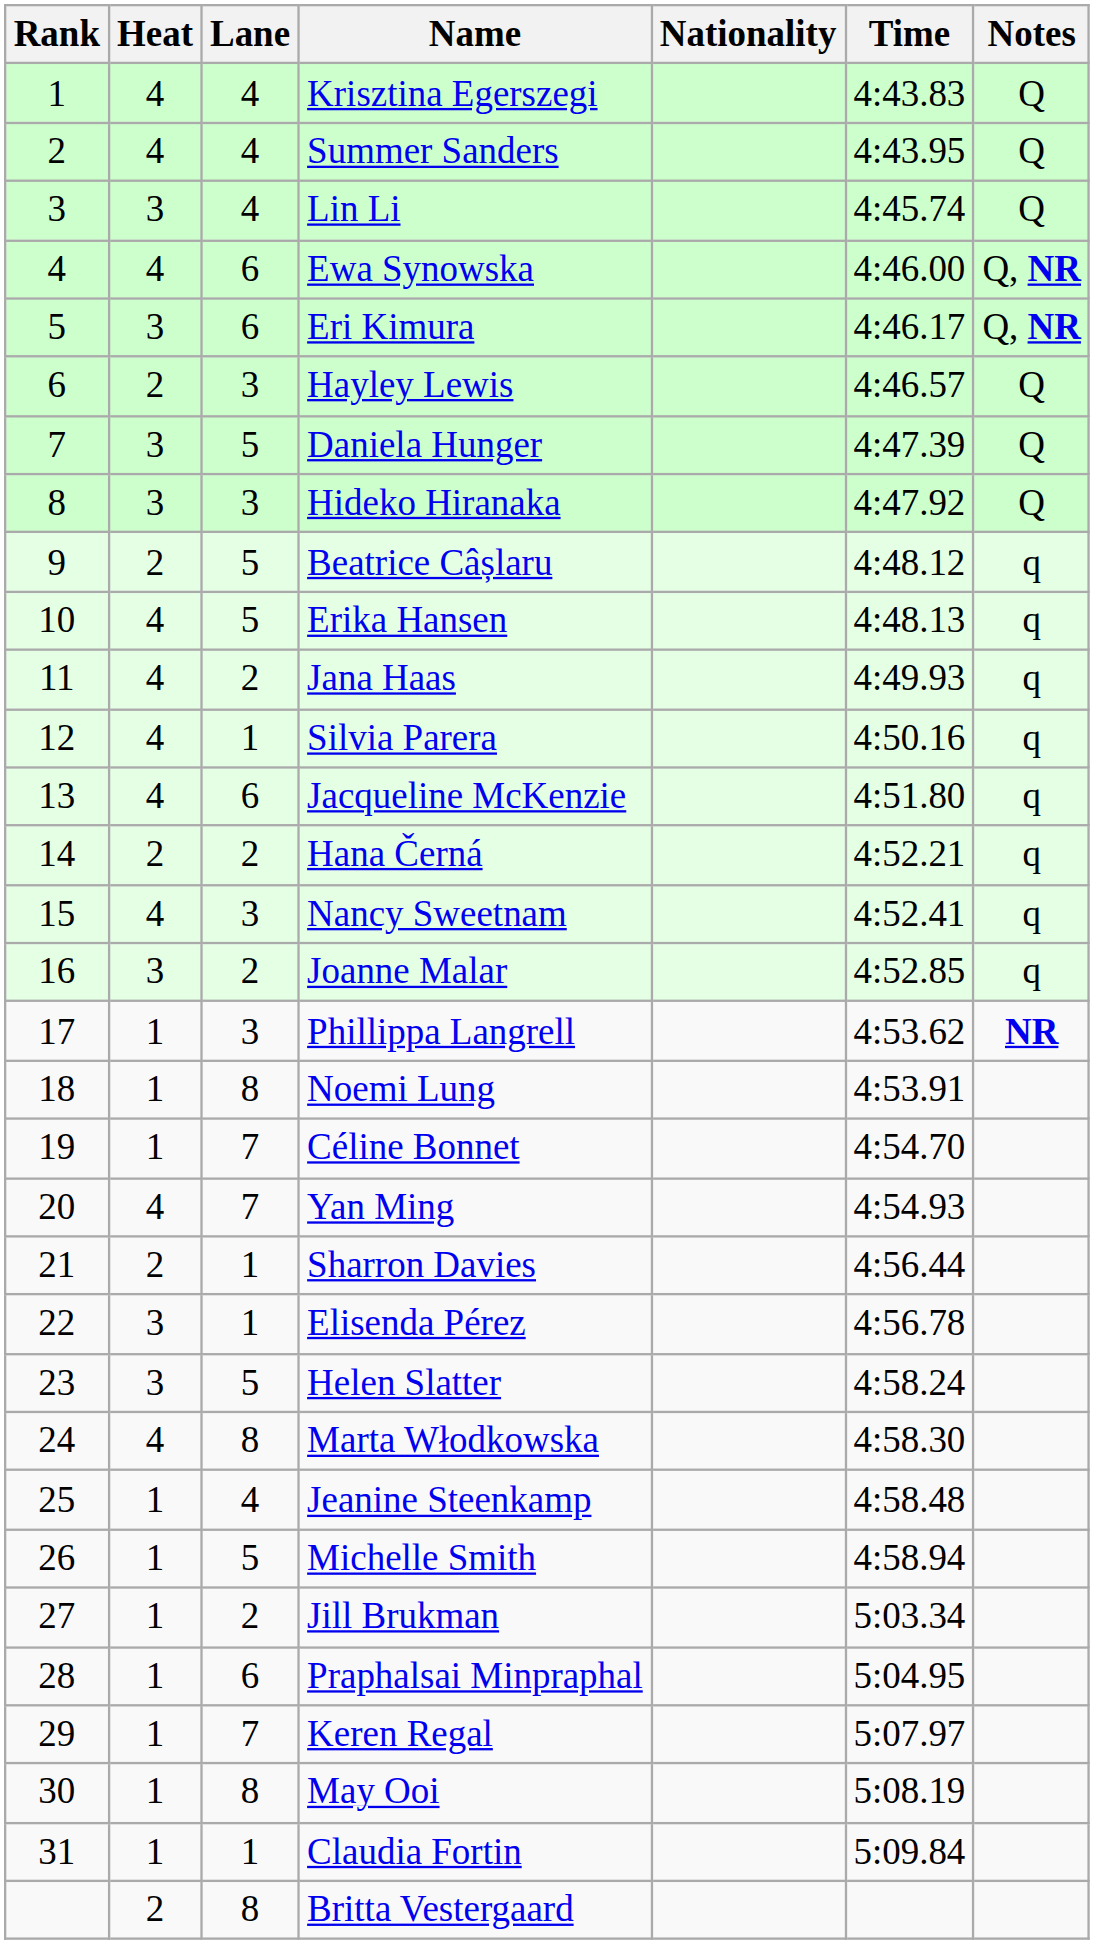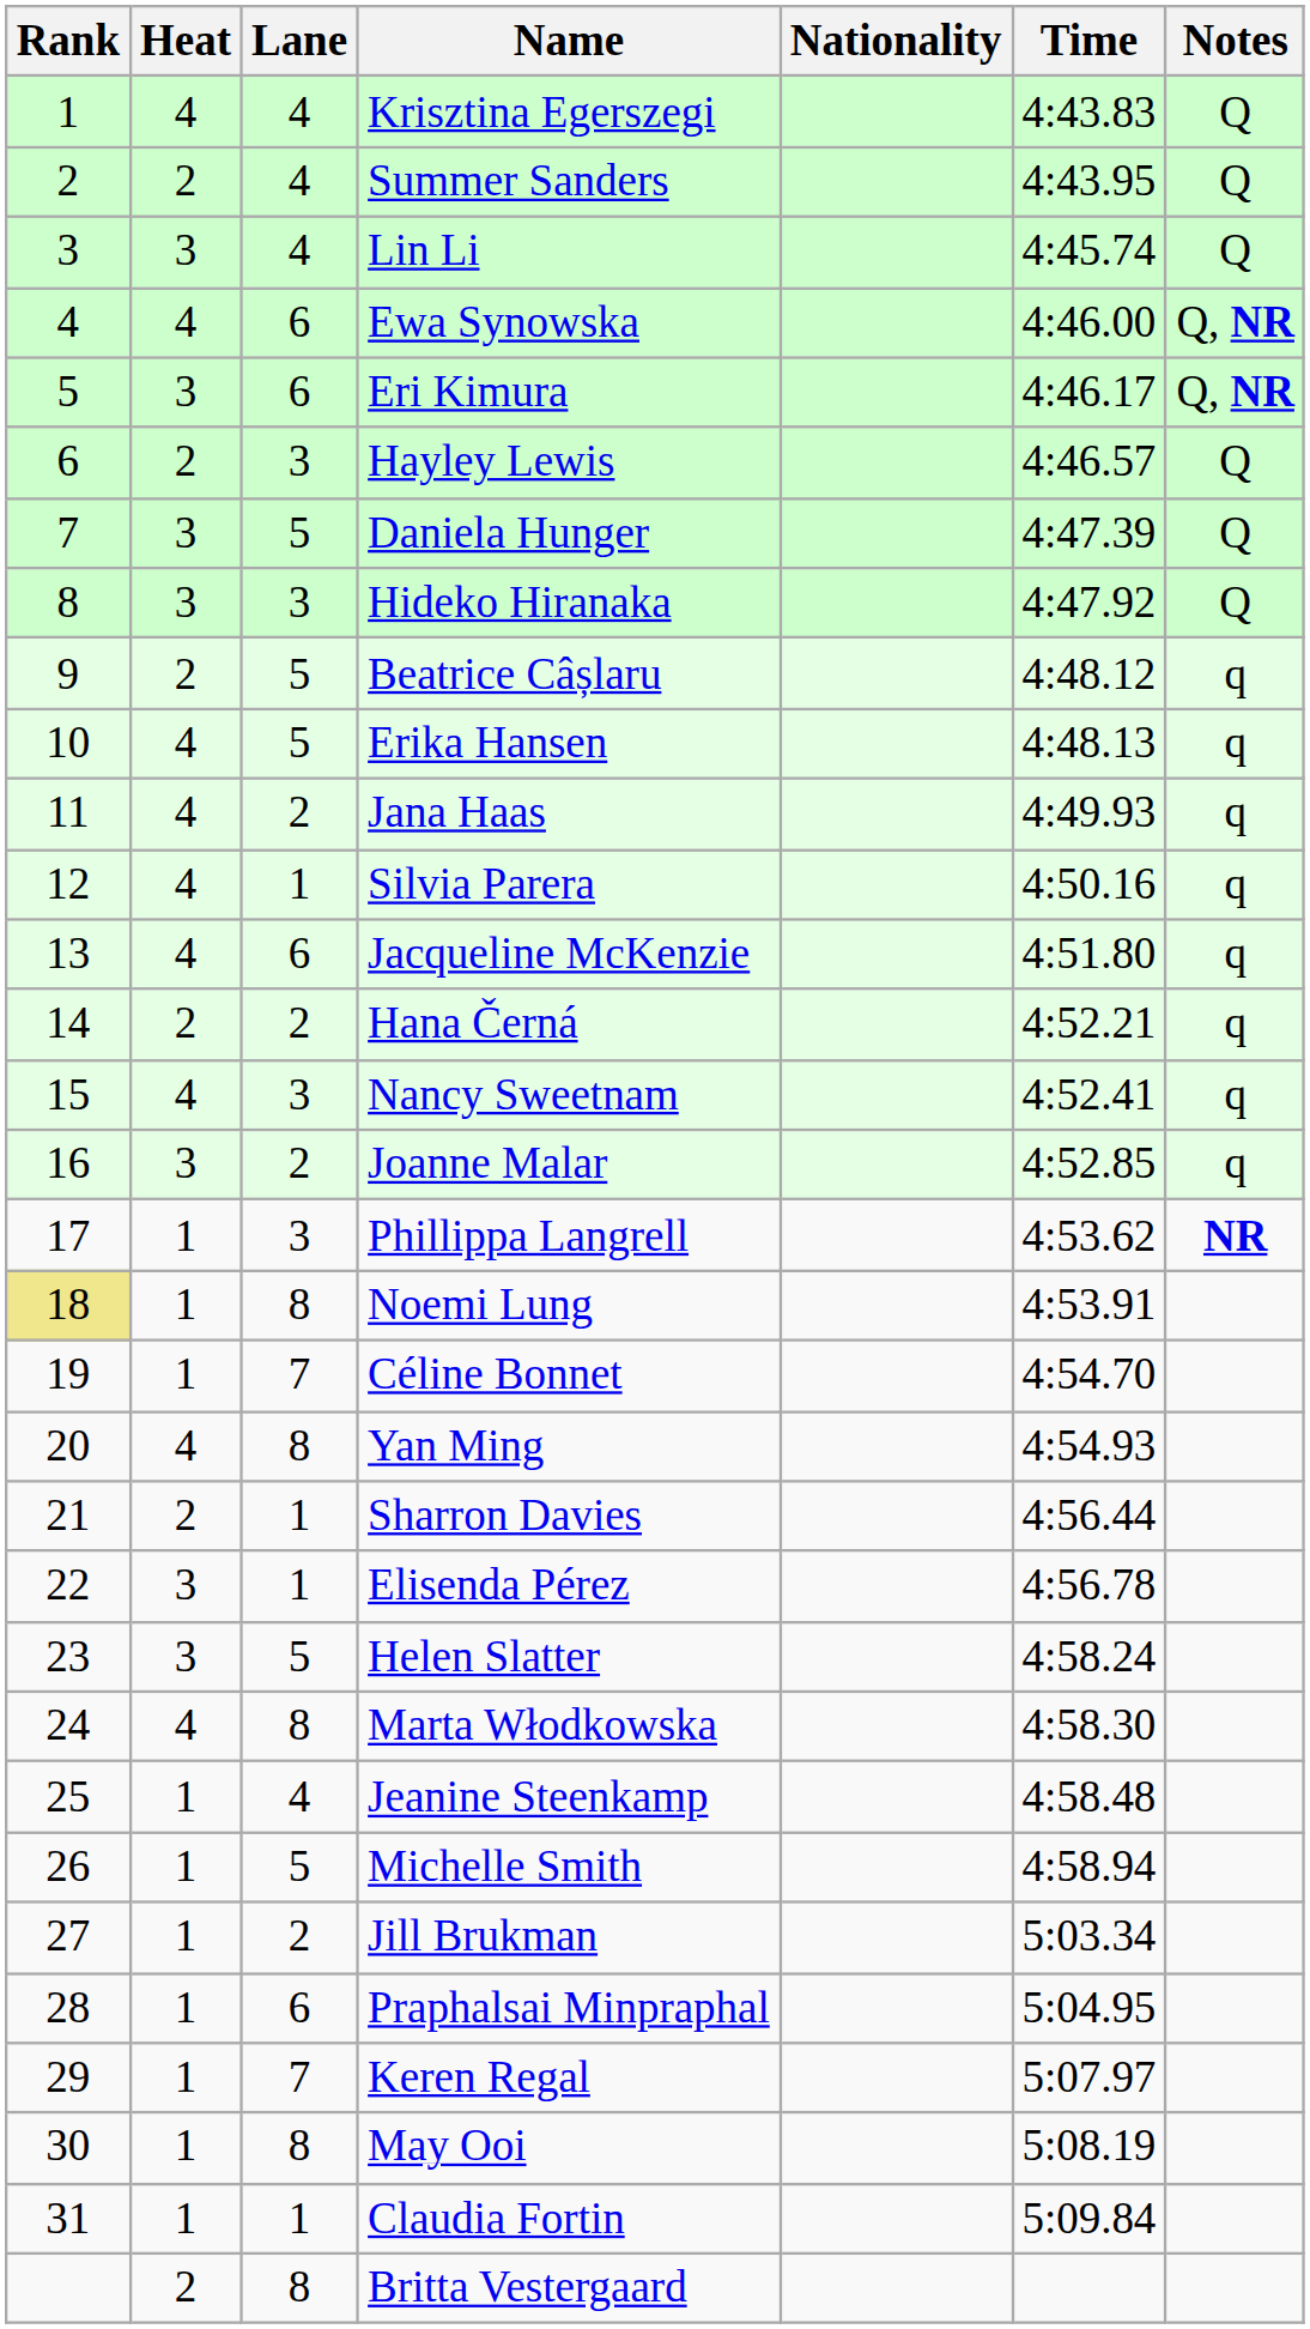Summer Sanders | Heat: 4 -> 2
Noemi Lung | Rank: no background -> khaki background
Yan Ming | Lane: 7 -> 8
